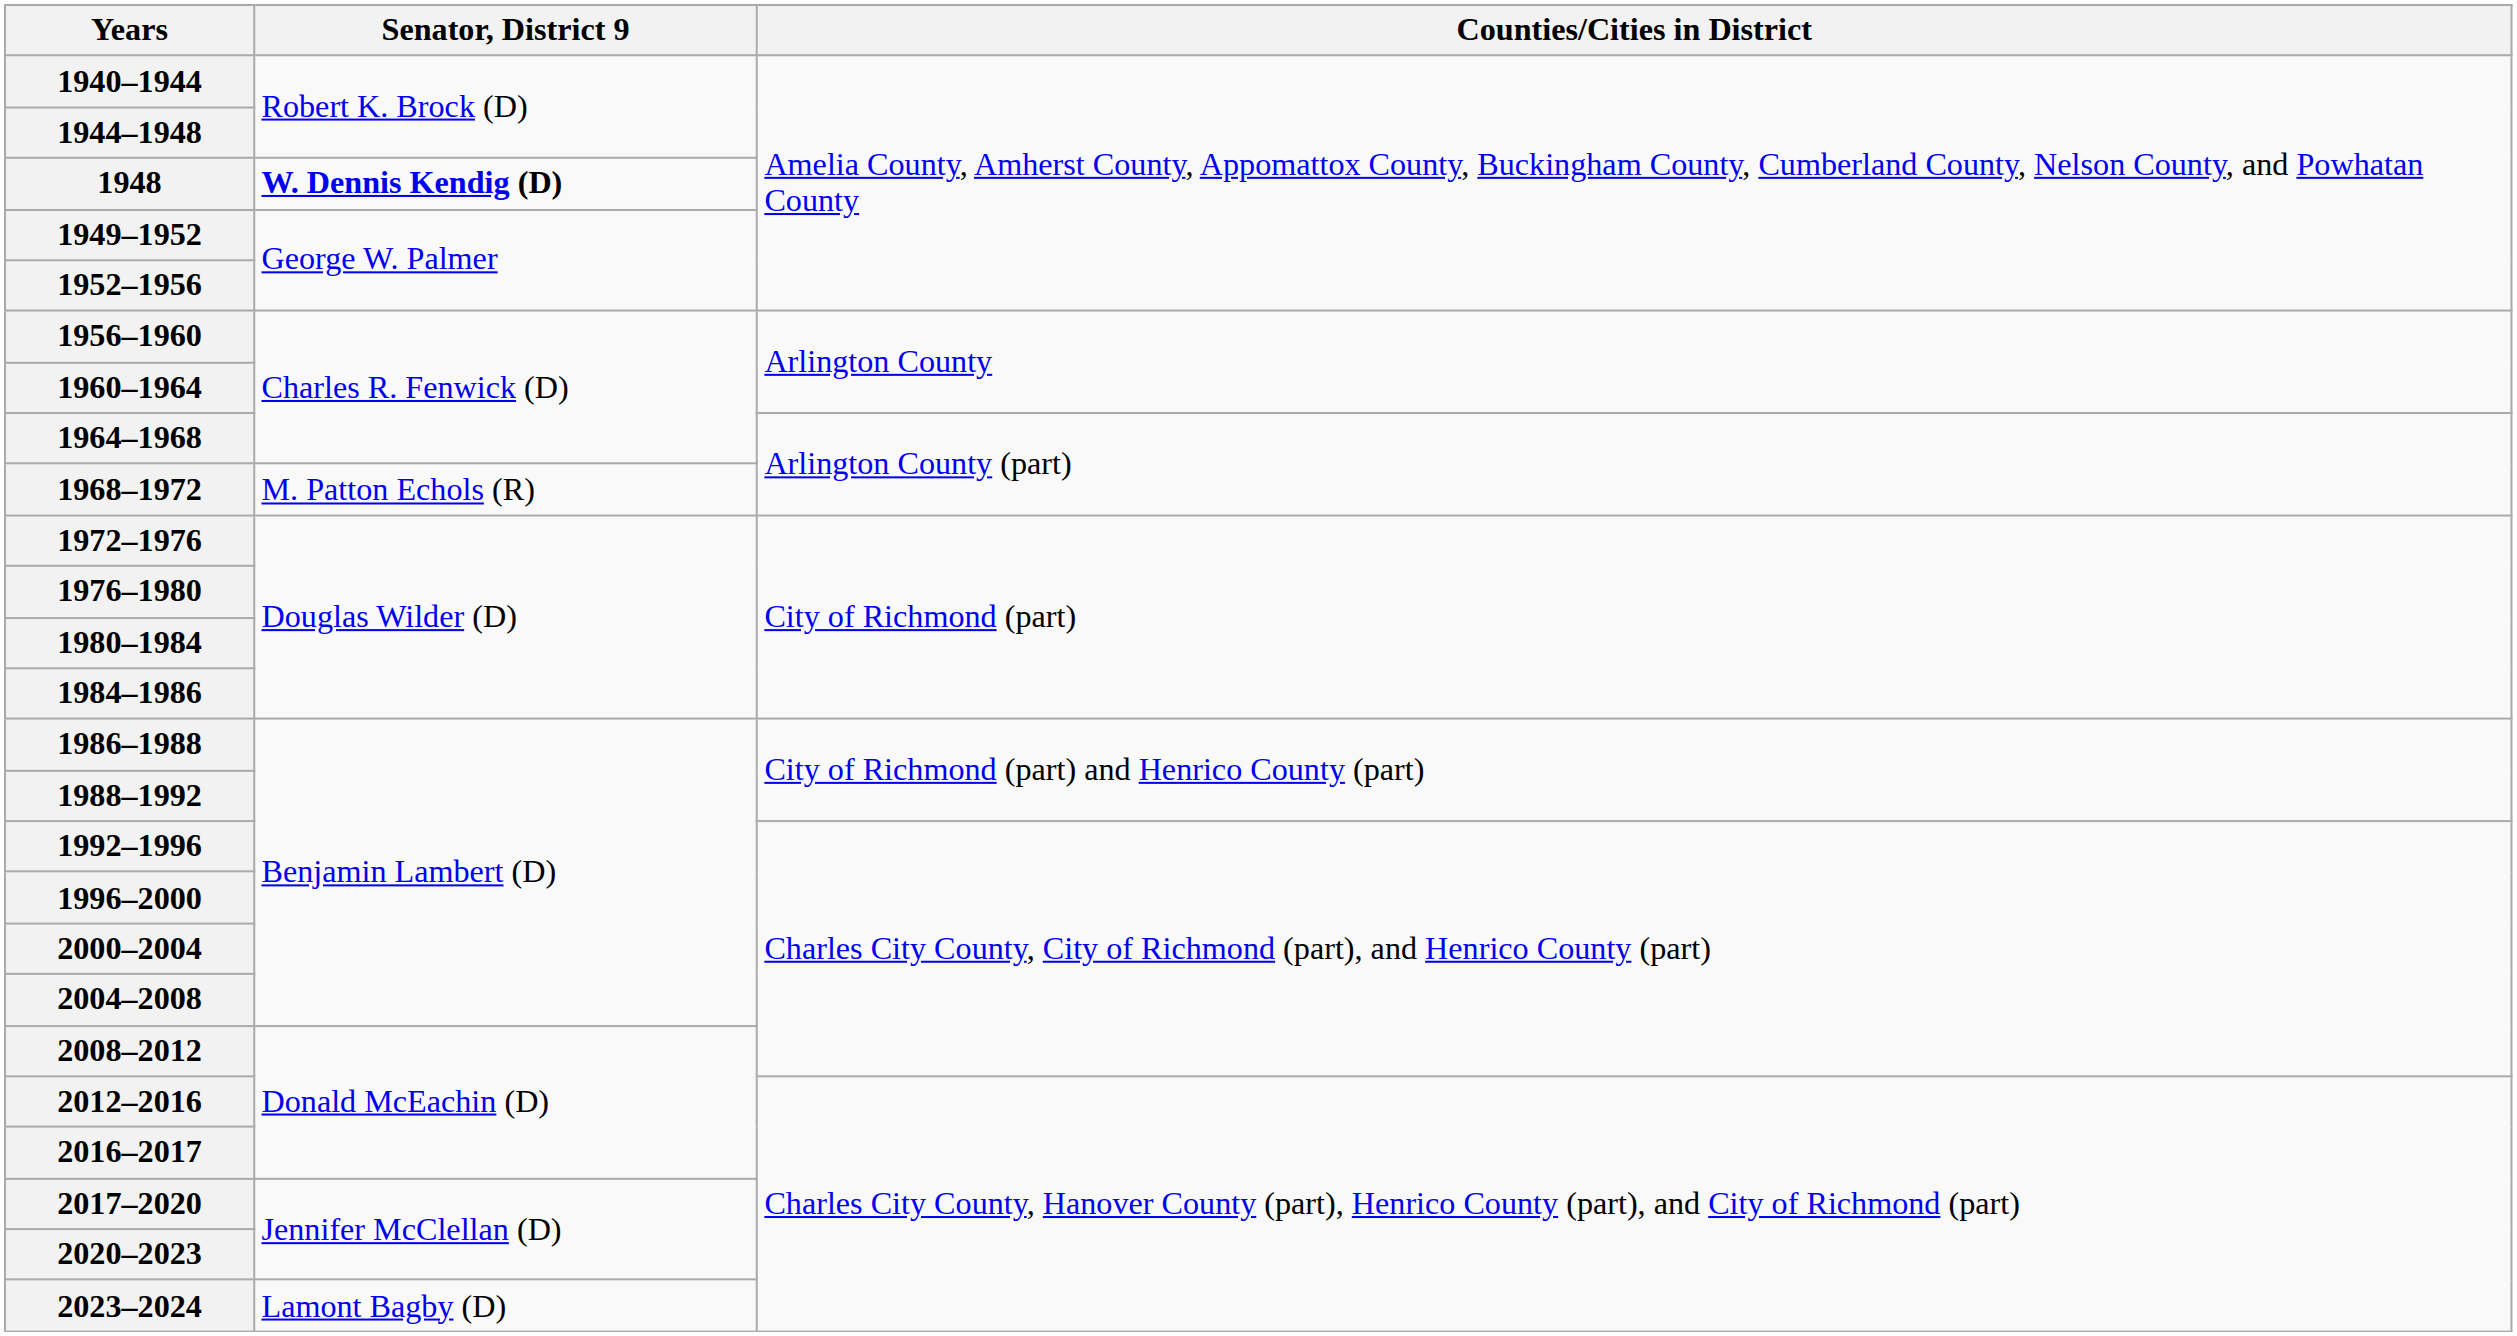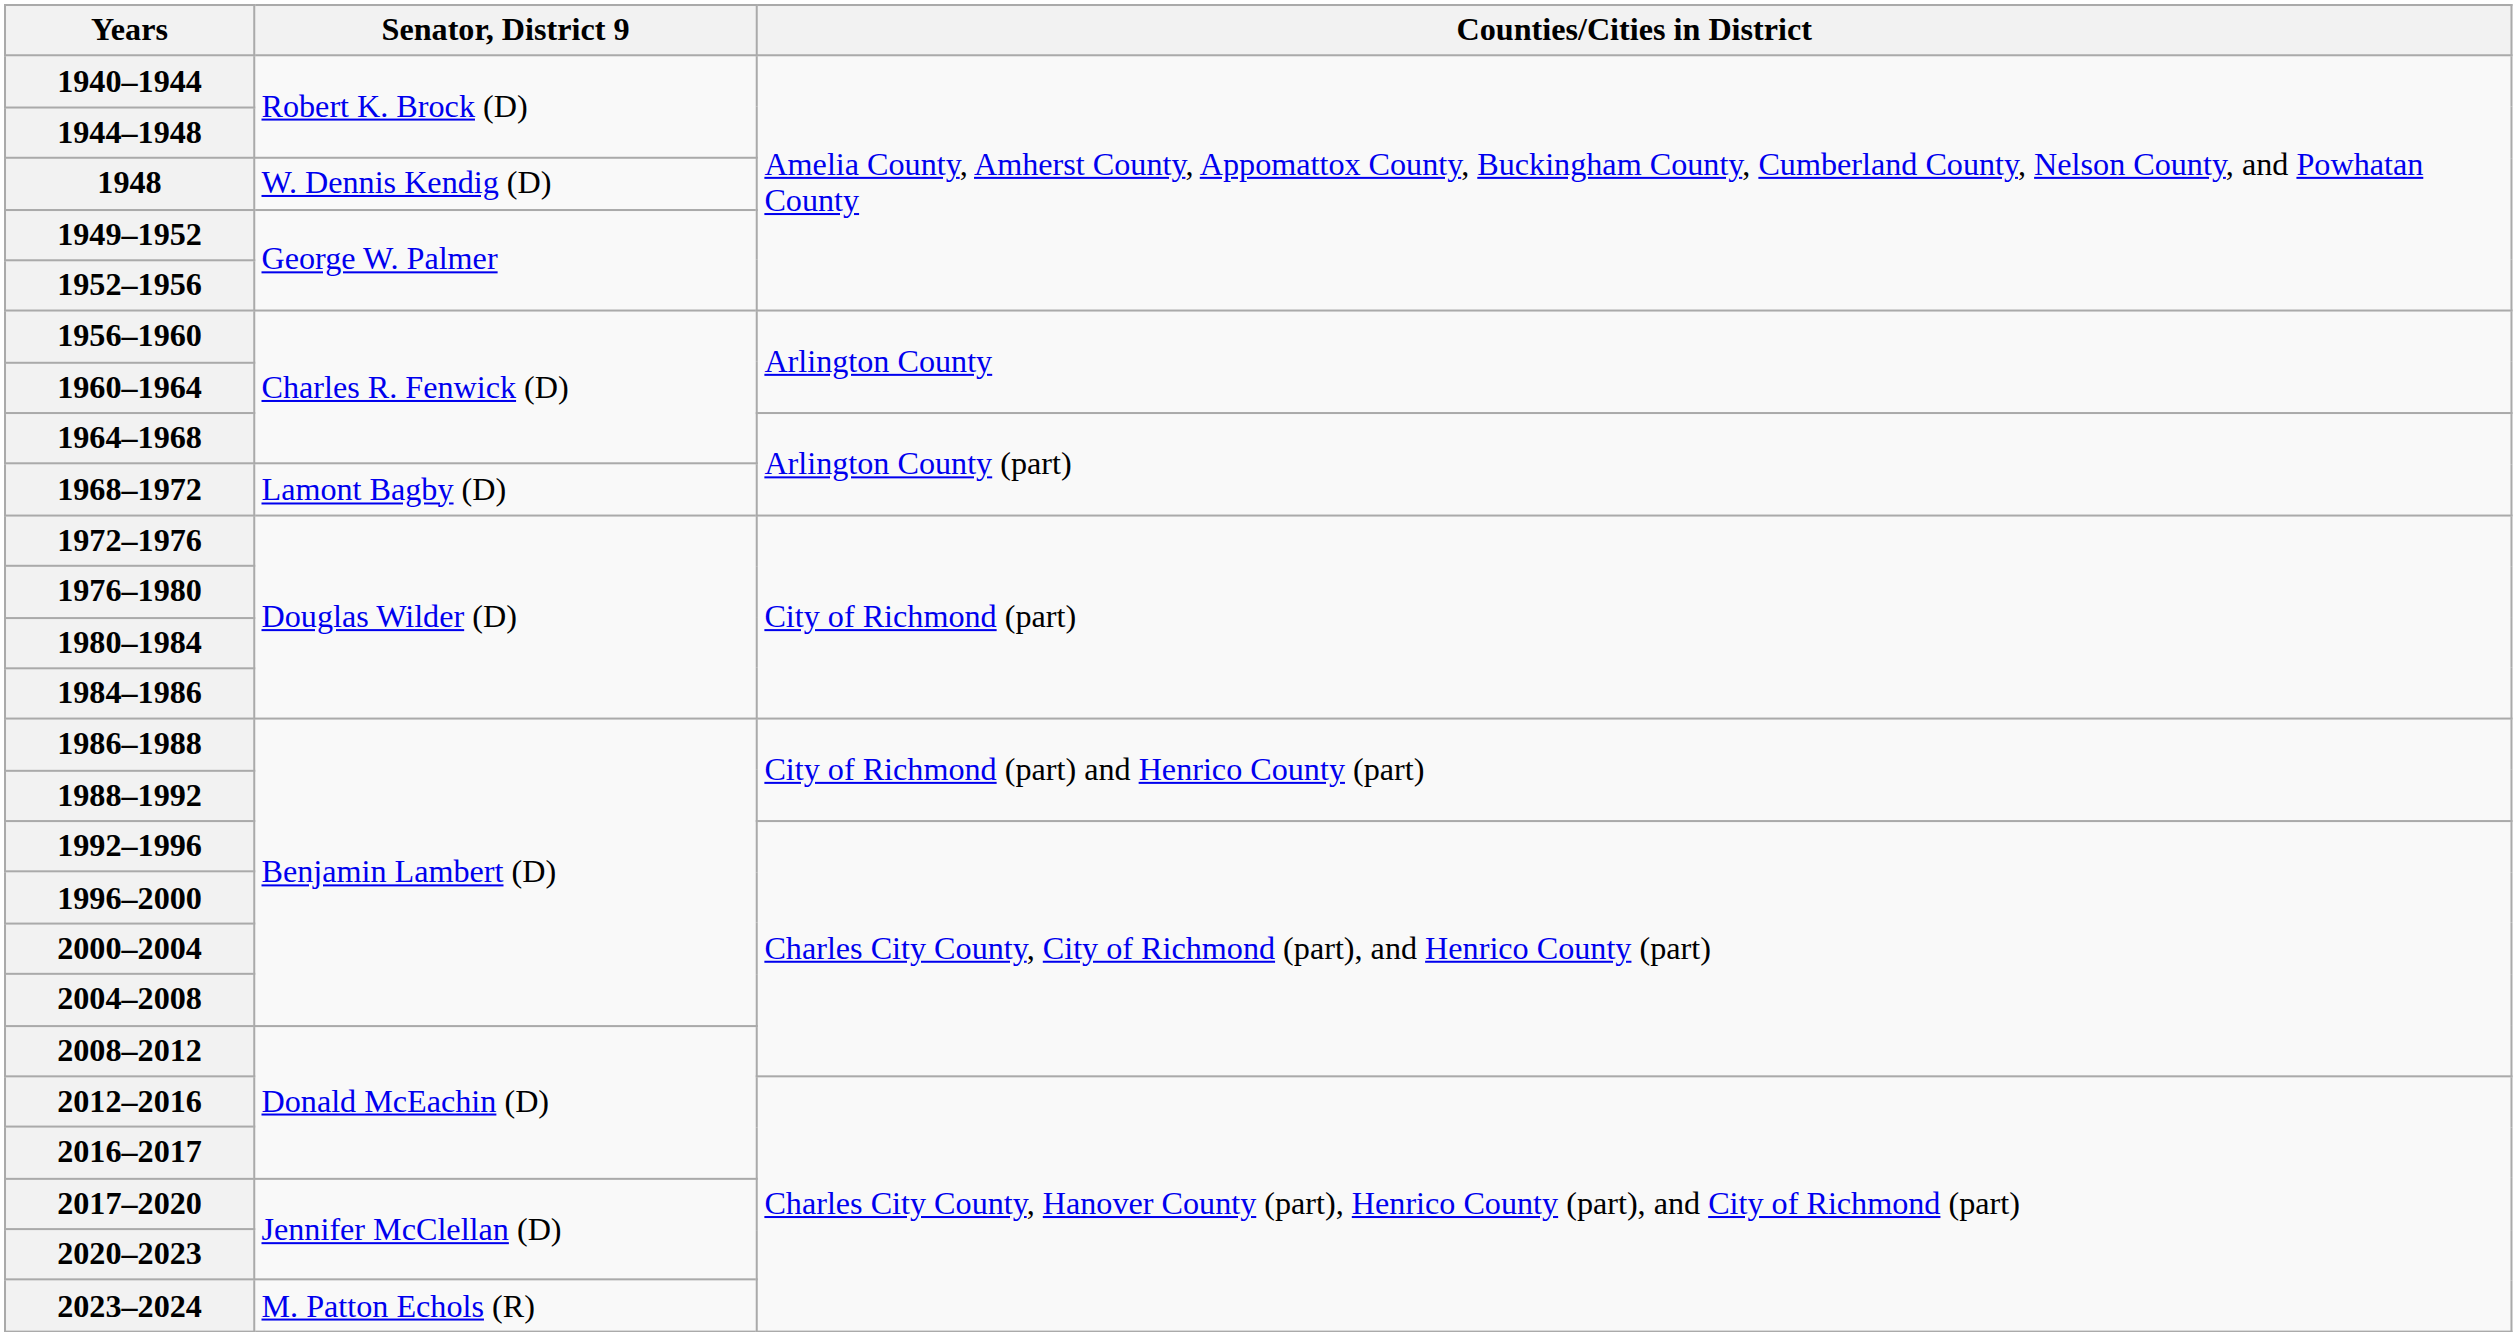1948 | Senator, District 9: bold -> normal
1968–1972 | Senator, District 9: M. Patton Echols (R) -> Lamont Bagby (D)
2023–2024 | Senator, District 9: Lamont Bagby (D) -> M. Patton Echols (R)
